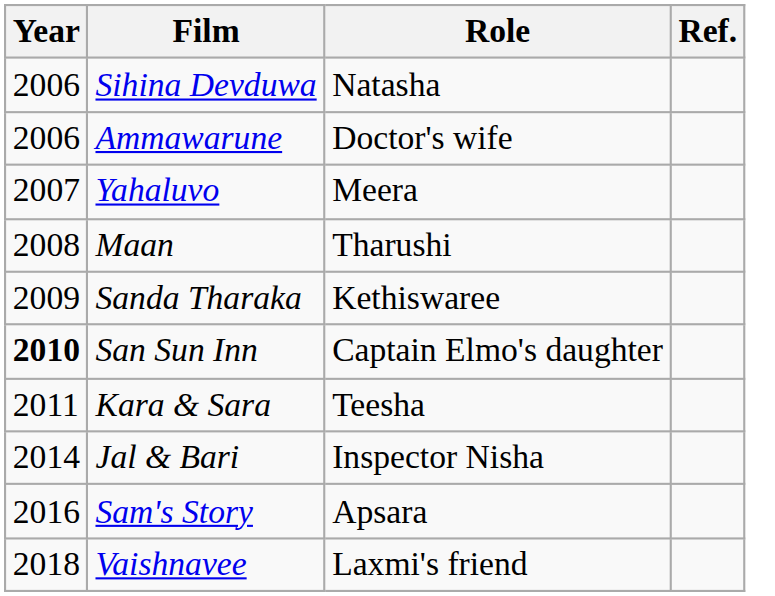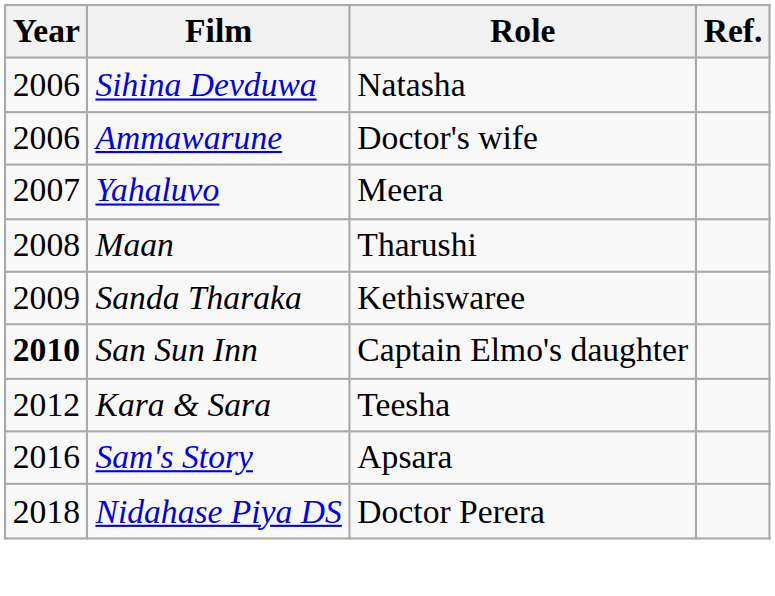Kara & Sara | Year: 2011 -> 2012
- row: 2014 | Jal & Bari | Inspector Nisha
- row: 2018 | Vaishnavee | Laxmi's friend
+ row: 2018 | Nidahase Piya DS | Doctor Perera
